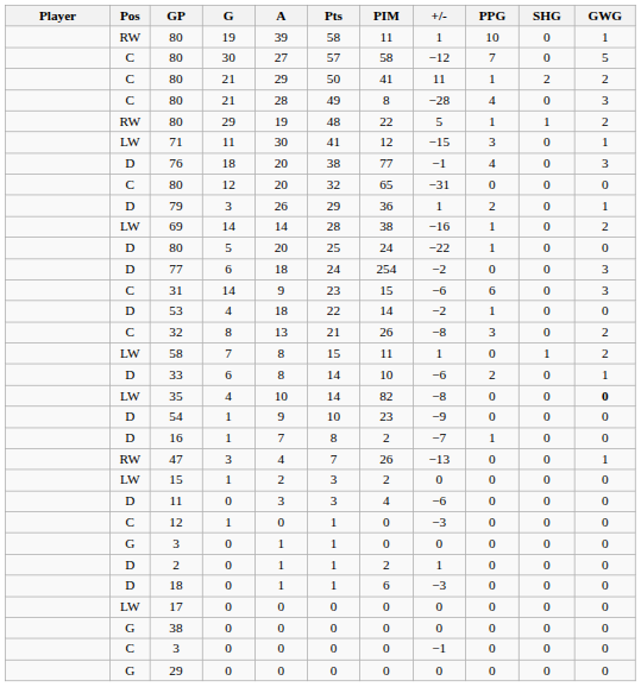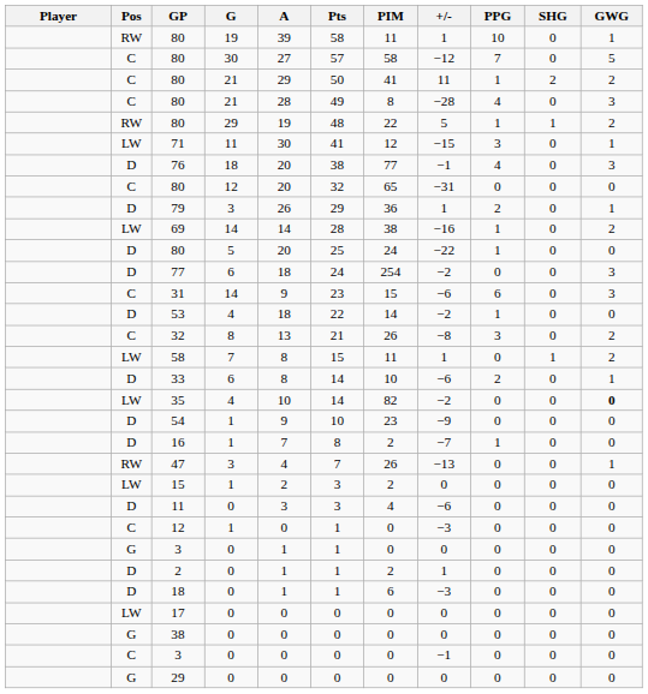35 | +/-: −8 -> −2
